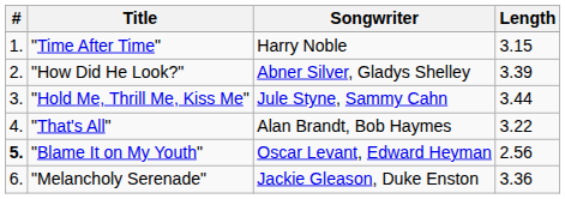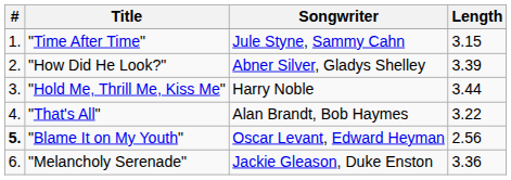"Time After Time" | Songwriter: Harry Noble -> Jule Styne, Sammy Cahn
"Hold Me, Thrill Me, Kiss Me" | Songwriter: Jule Styne, Sammy Cahn -> Harry Noble
